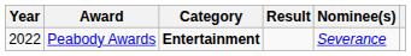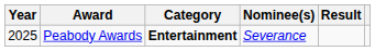columns swapped: Nominee(s) <-> Result
Peabody Awards | Year: 2022 -> 2025
